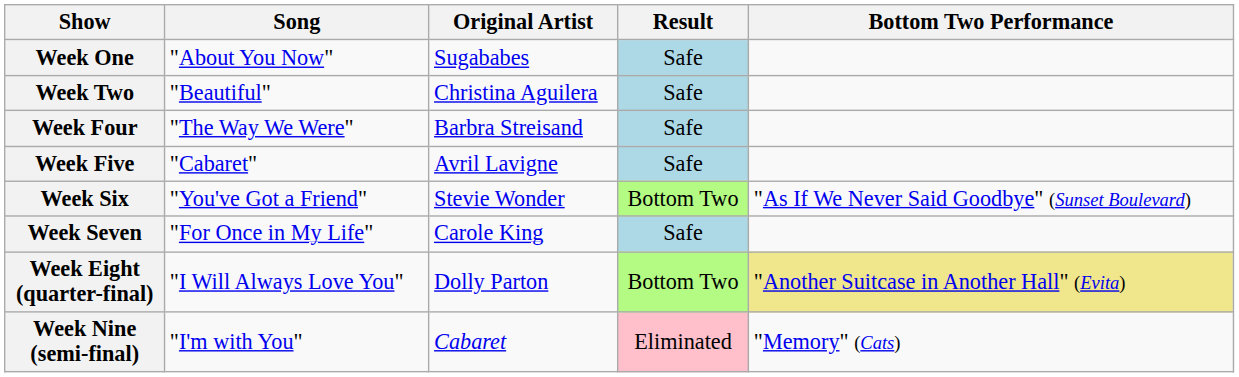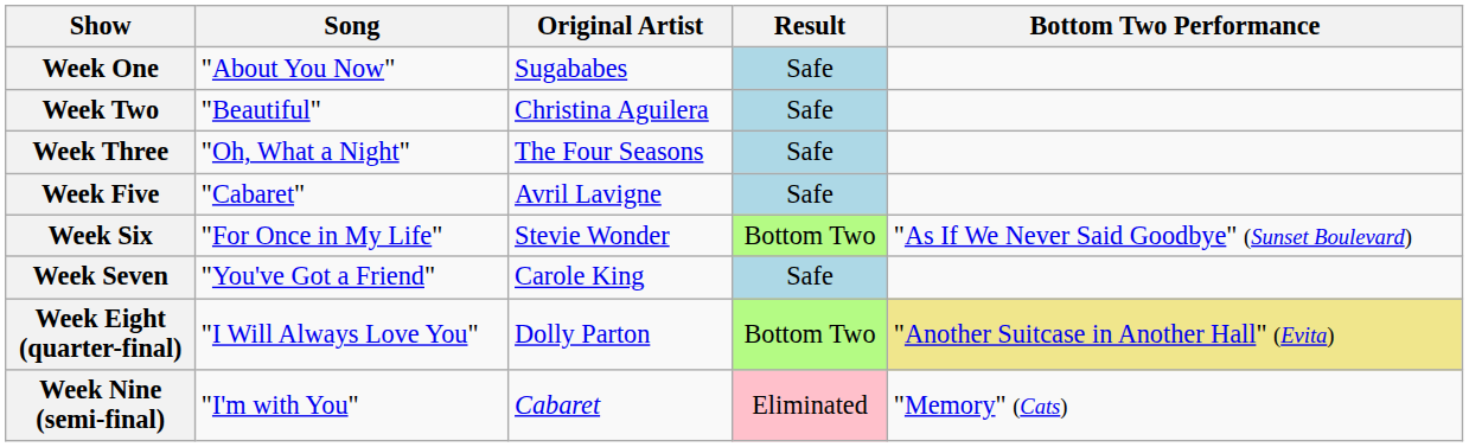+ row: Week Three | "Oh, What a Night" | The Four Seasons | Safe
- row: Week Four | "The Way We Were" | Barbra Streisand | Safe
Week Six | Song: "You've Got a Friend" -> "For Once in My Life"
Week Seven | Song: "For Once in My Life" -> "You've Got a Friend"
